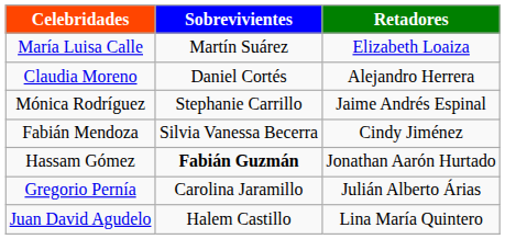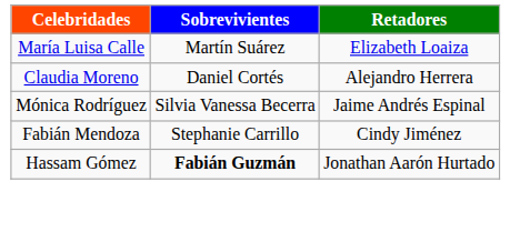Mónica Rodríguez | Sobrevivientes: Stephanie Carrillo -> Silvia Vanessa Becerra
Fabián Mendoza | Sobrevivientes: Silvia Vanessa Becerra -> Stephanie Carrillo
- row: Gregorio Pernía | Carolina Jaramillo | Julián Alberto Árias
- row: Juan David Agudelo | Halem Castillo | Lina María Quintero
